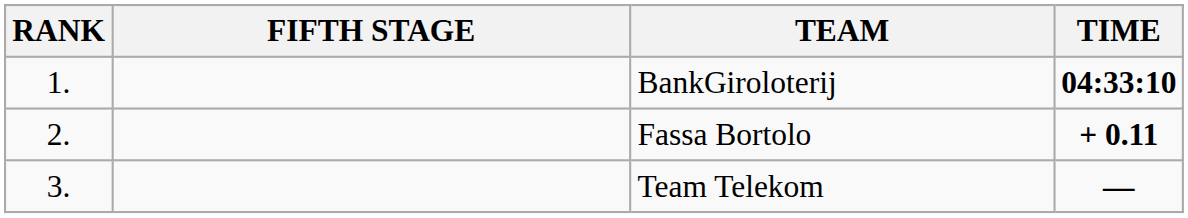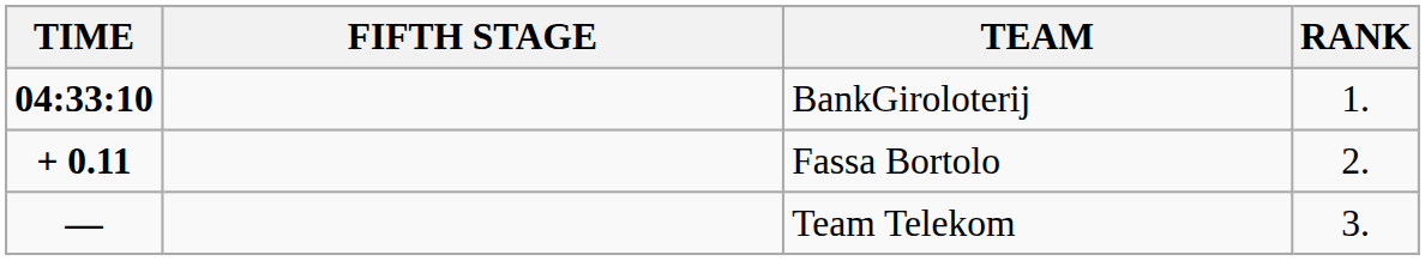columns swapped: RANK <-> TIME
